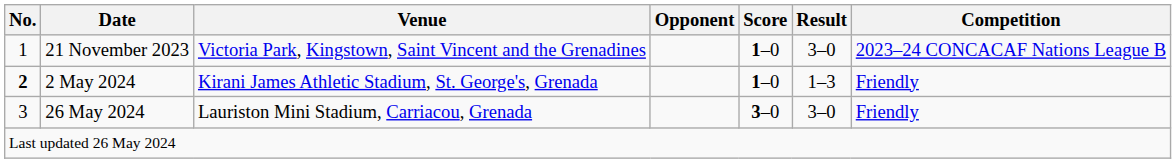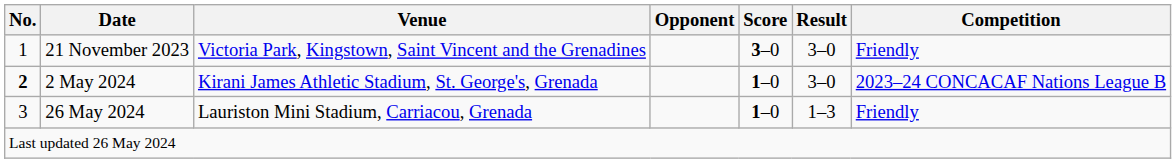21 November 2023 | Score: 1–0 -> 3–0
21 November 2023 | Competition: 2023–24 CONCACAF Nations League B -> Friendly
2 May 2024 | Result: 1–3 -> 3–0
2 May 2024 | Competition: Friendly -> 2023–24 CONCACAF Nations League B
26 May 2024 | Score: 3–0 -> 1–0
26 May 2024 | Result: 3–0 -> 1–3
